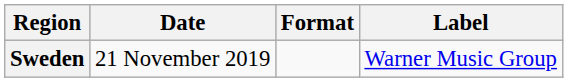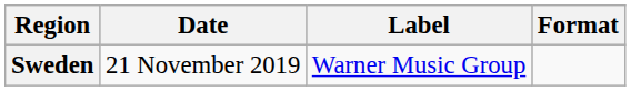columns swapped: Format <-> Label
